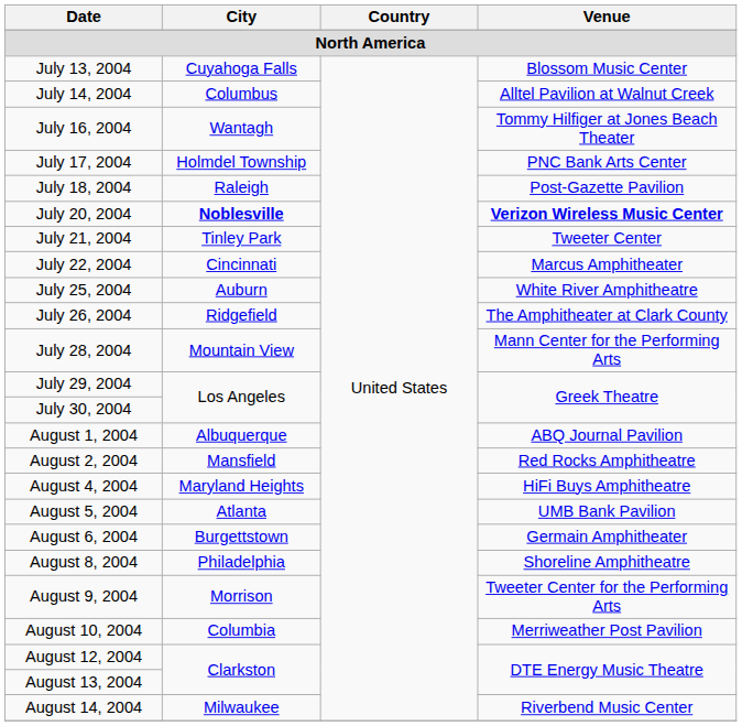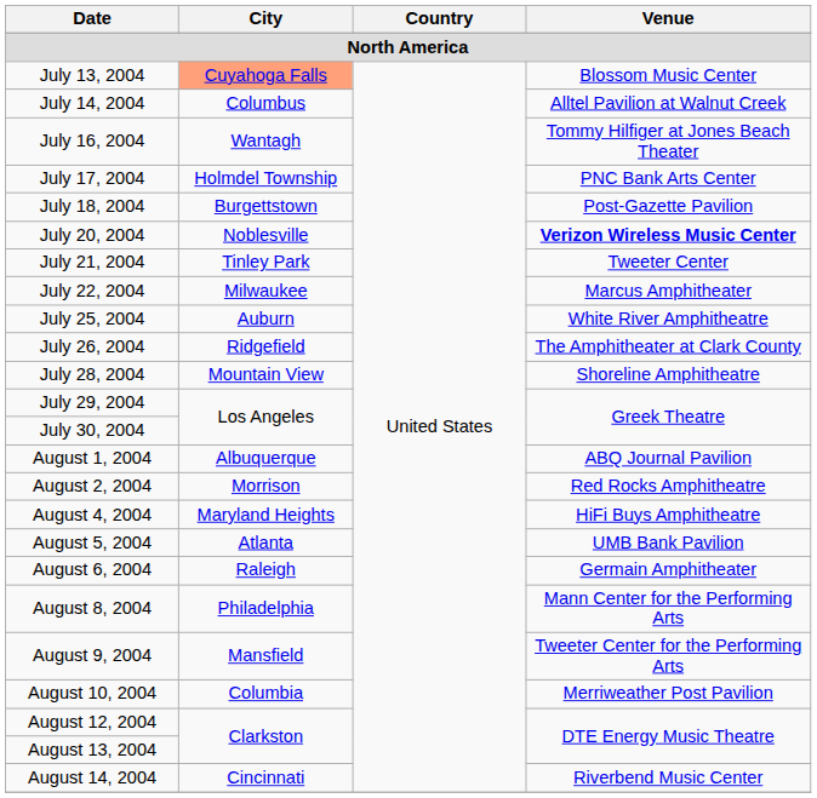July 13, 2004 | City: no background -> lightsalmon background
July 18, 2004 | City: Raleigh -> Burgettstown
July 20, 2004 | City: bold -> normal
July 22, 2004 | City: Cincinnati -> Milwaukee
July 28, 2004 | Venue: Mann Center for the Performing Arts -> Shoreline Amphitheatre
August 2, 2004 | City: Mansfield -> Morrison
August 6, 2004 | City: Burgettstown -> Raleigh
August 8, 2004 | Venue: Shoreline Amphitheatre -> Mann Center for the Performing Arts
August 9, 2004 | City: Morrison -> Mansfield
August 14, 2004 | City: Milwaukee -> Cincinnati
